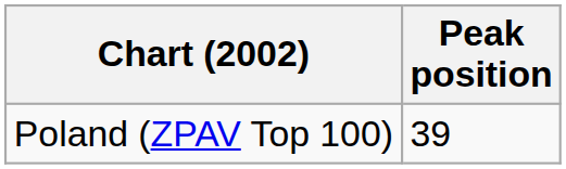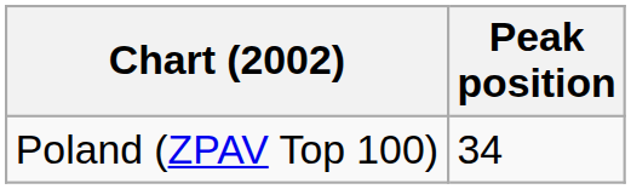Poland (ZPAV Top 100) | Peak position: 39 -> 34
